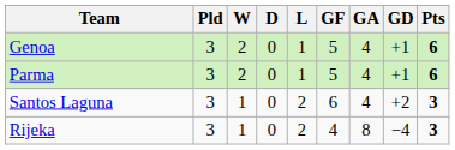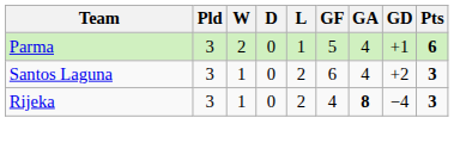- row: Genoa | 3 | 2 | 0 | 1 | 5 | 4 | +1 | 6
Rijeka | GA: normal -> bold
